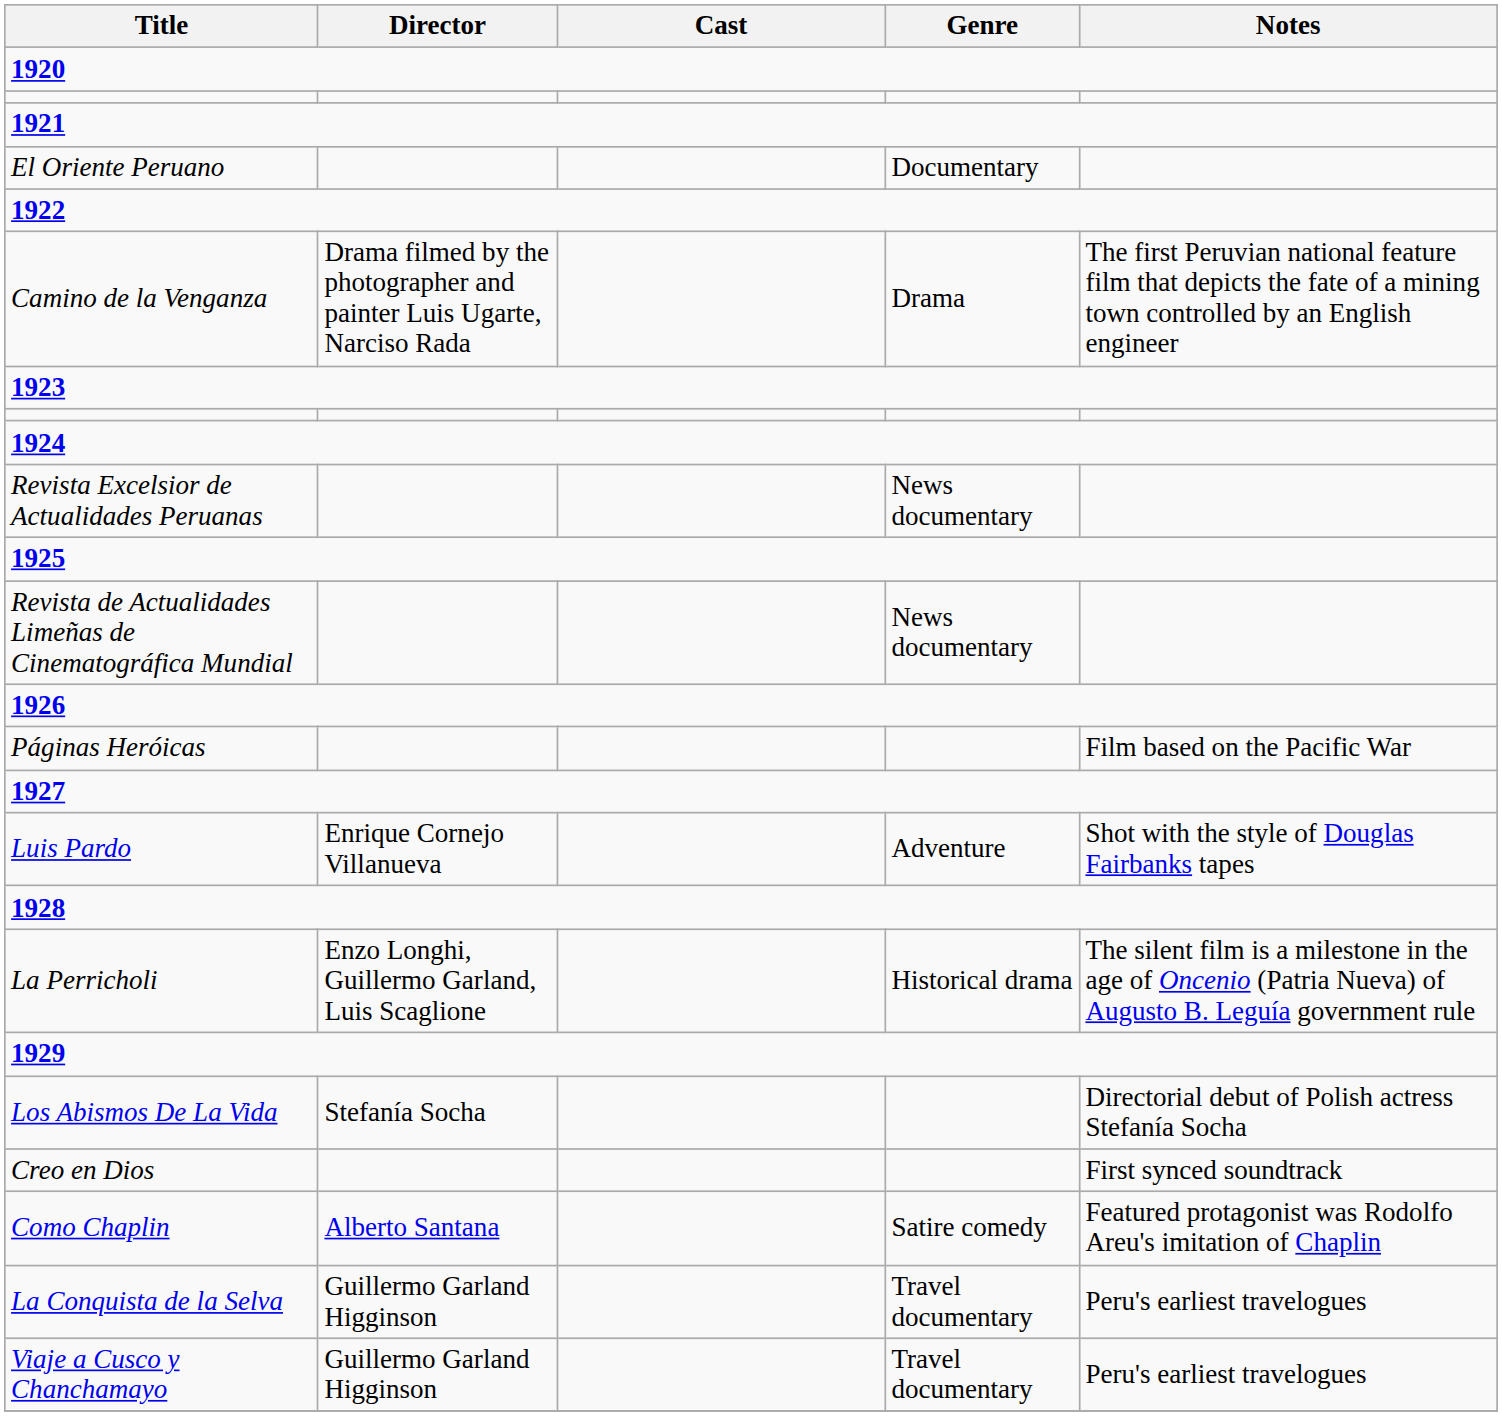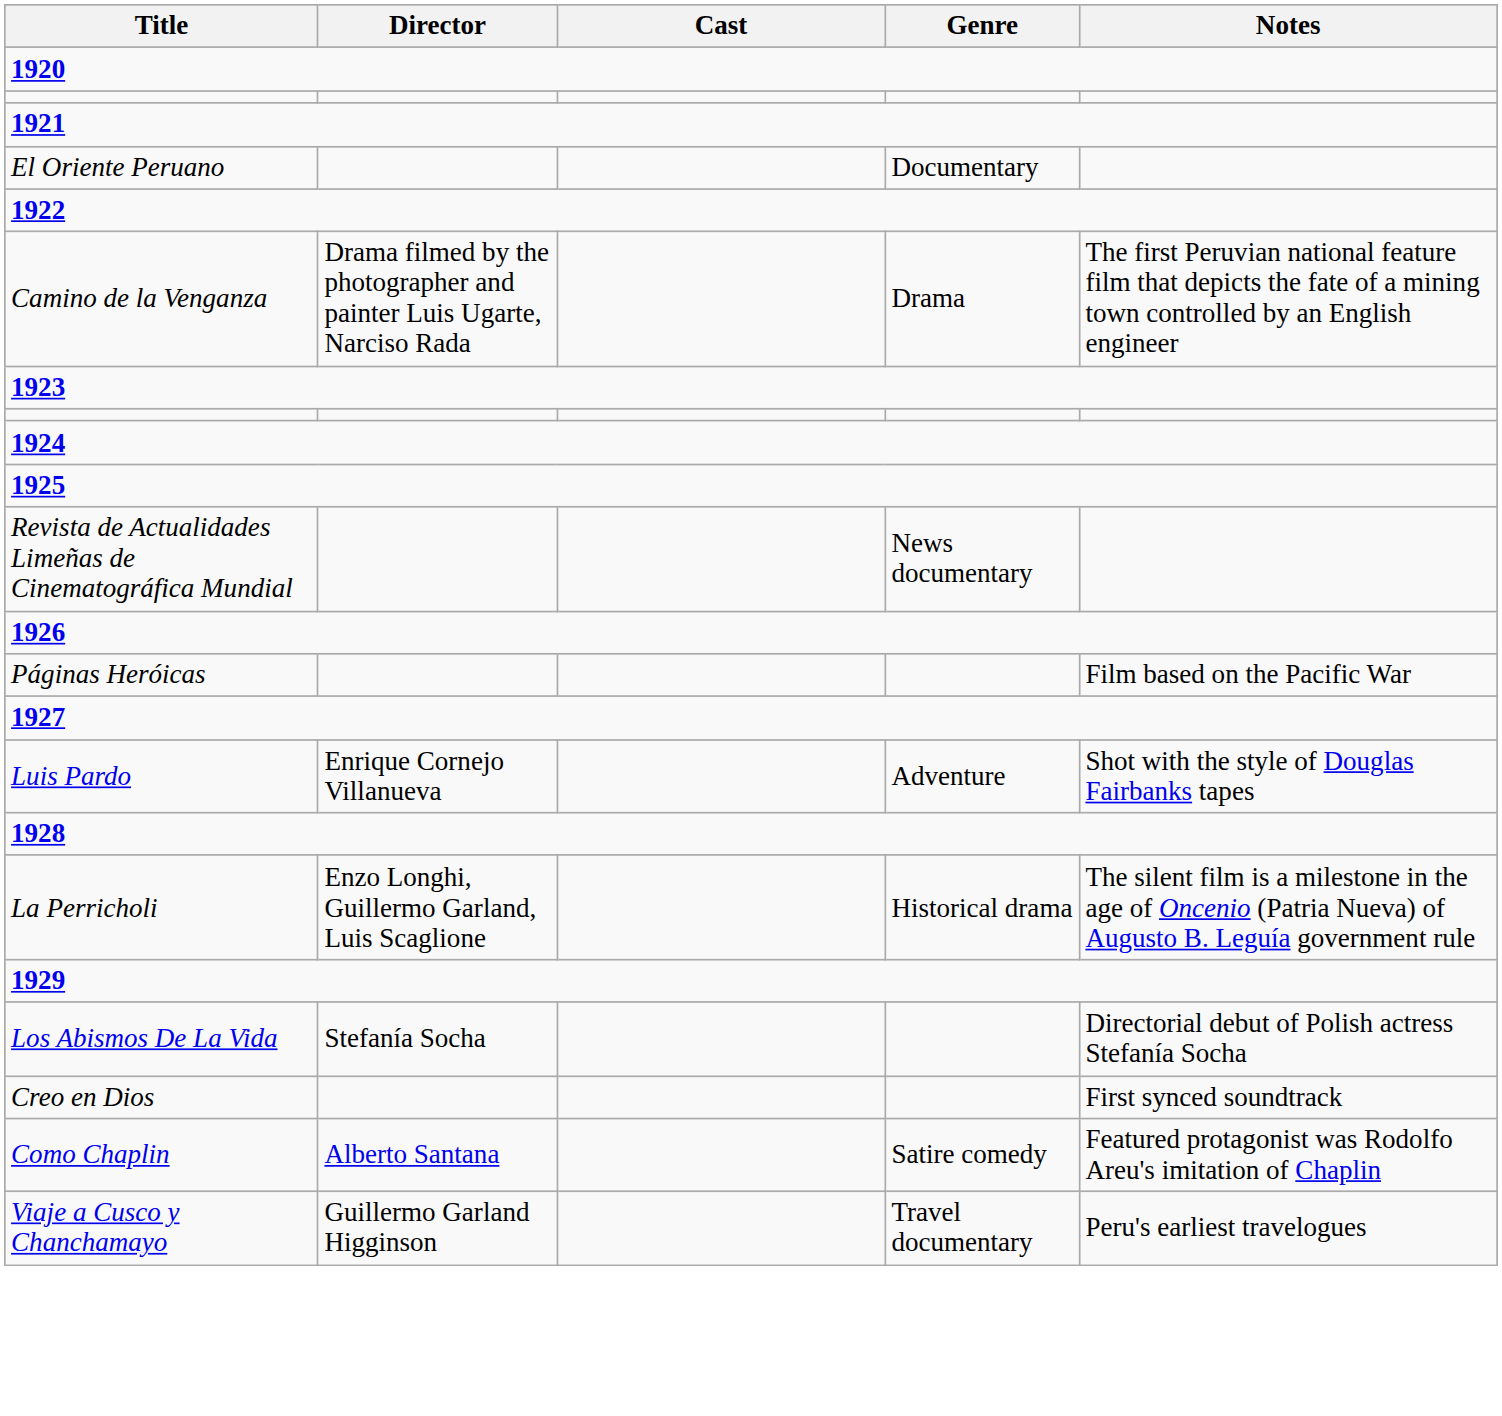- row: Revista Excelsior de Actualidades Peruanas | News documentary
- row: La Conquista de la Selva | Guillermo Garland Higginson | Travel documentary | Peru's earliest travelogues
